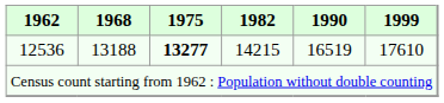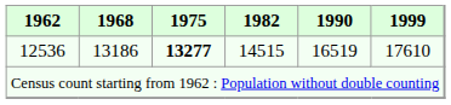12536 | 1968: 13188 -> 13186
12536 | 1982: 14215 -> 14515
